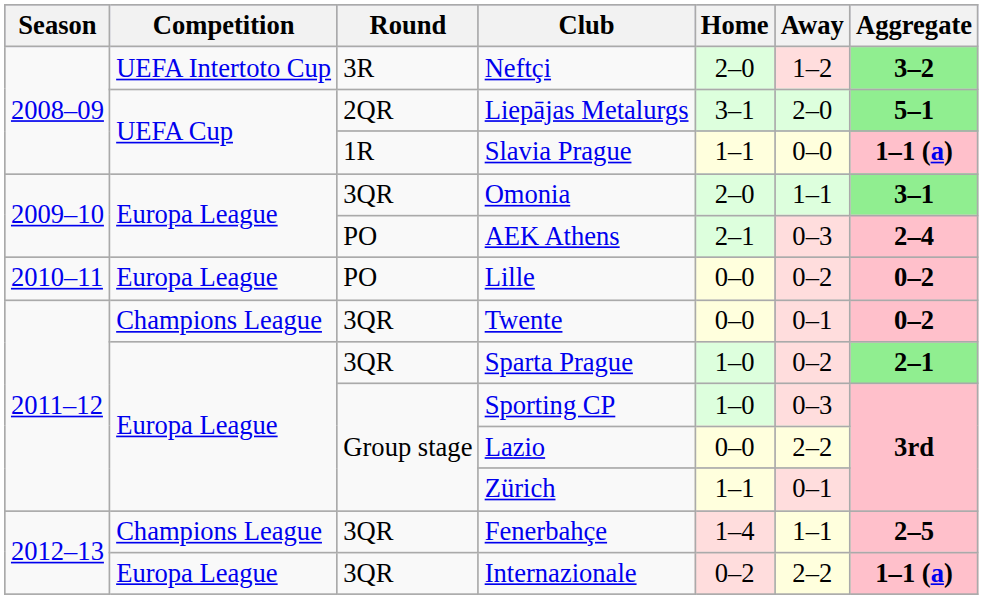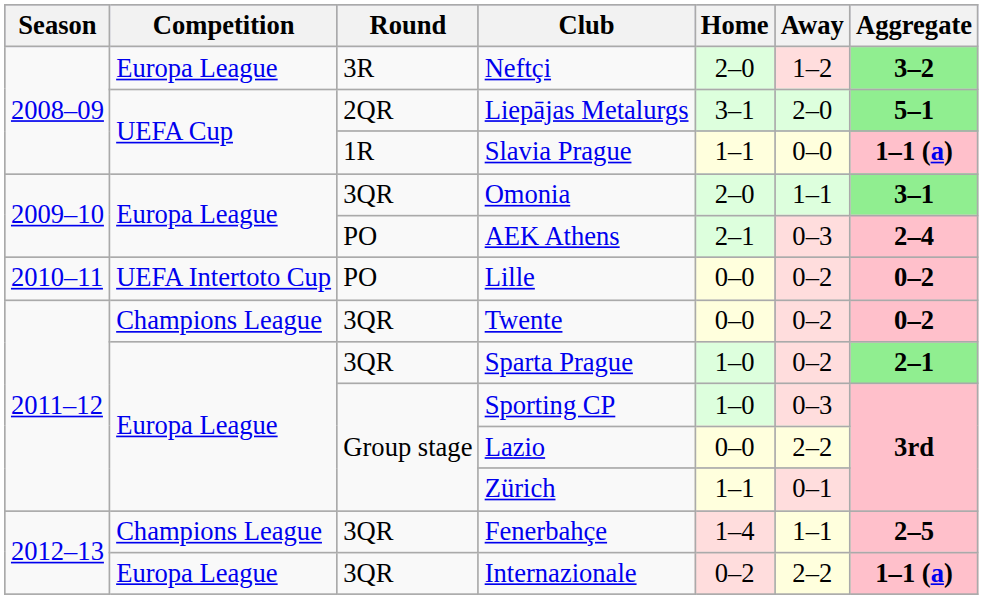Neftçi | Competition: UEFA Intertoto Cup -> Europa League
Lille | Competition: Europa League -> UEFA Intertoto Cup
Twente | Away: 0–1 -> 0–2
